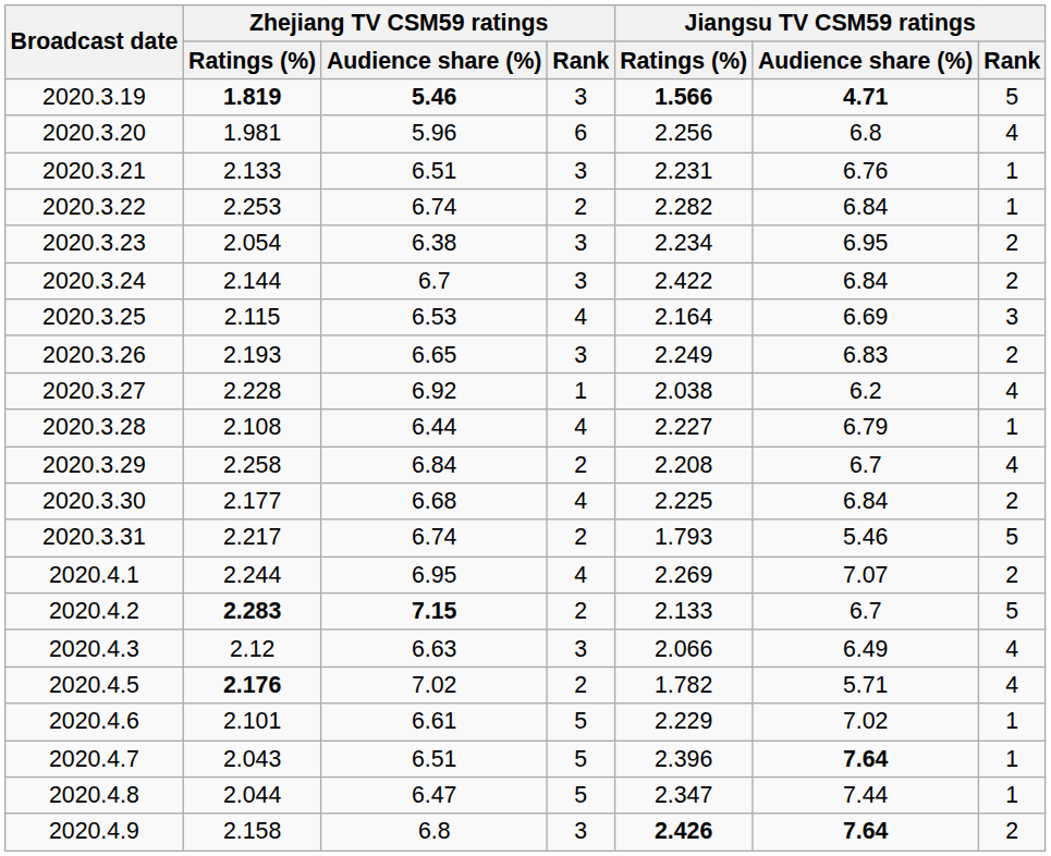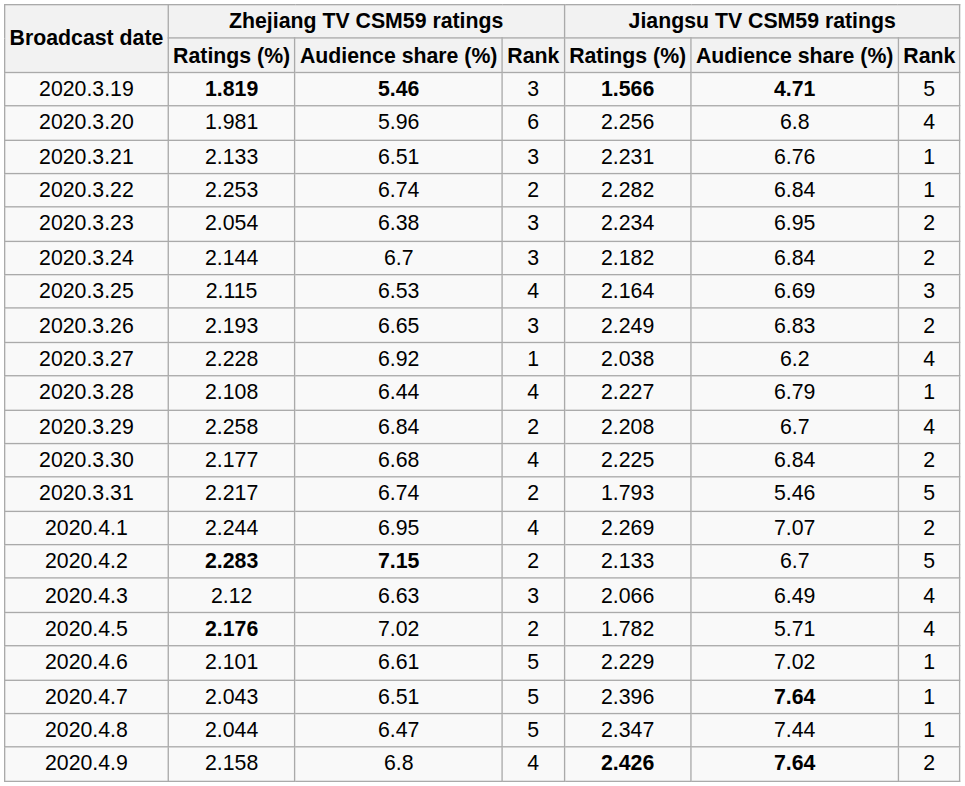2020.3.24 | Jiangsu TV CSM59 ratings / Ratings (%): 2.422 -> 2.182
2020.4.9 | Zhejiang TV CSM59 ratings / Rank: 3 -> 4
